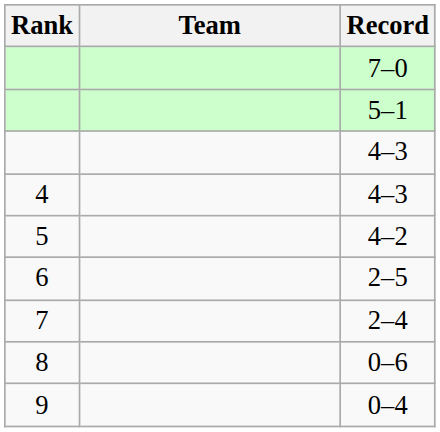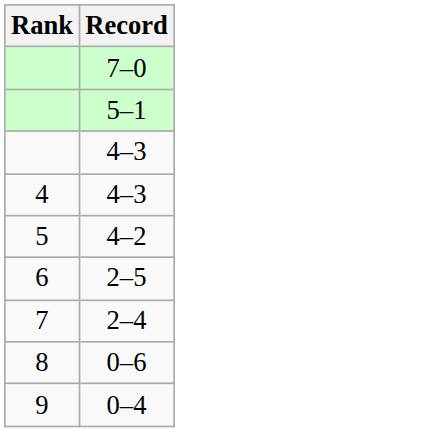- column: Team
